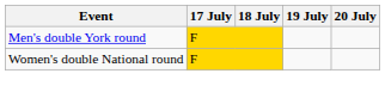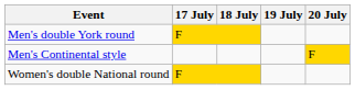+ row: Men's Continental style | F
